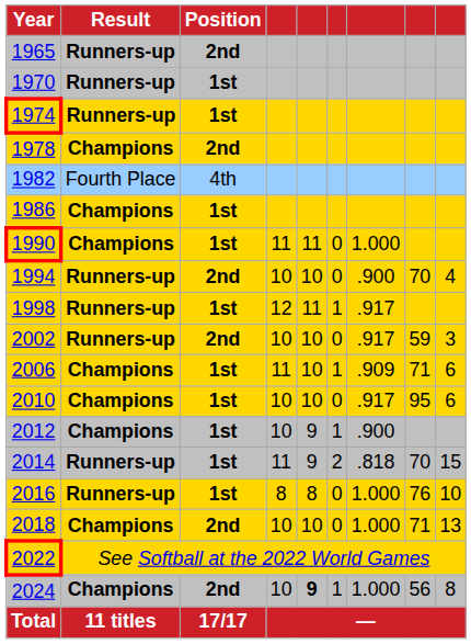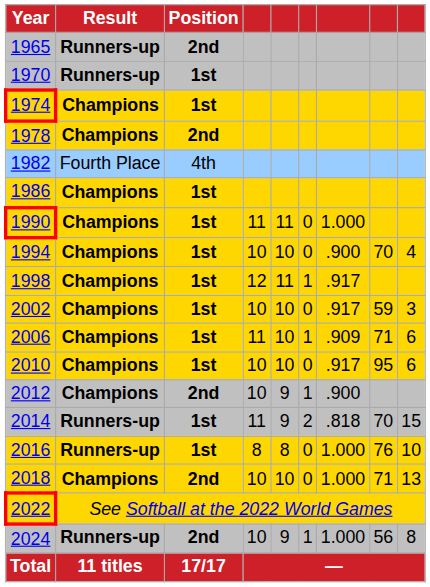1974 | Result: Runners-up -> Champions
1994 | Result: Runners-up -> Champions
1994 | Position: 2nd -> 1st
1998 | Result: Runners-up -> Champions
2002 | Result: Runners-up -> Champions
2002 | Position: 2nd -> 1st
2012 | Position: 1st -> 2nd
2024 | Result: Champions -> Runners-up
2024 | column 5: bold -> normal
